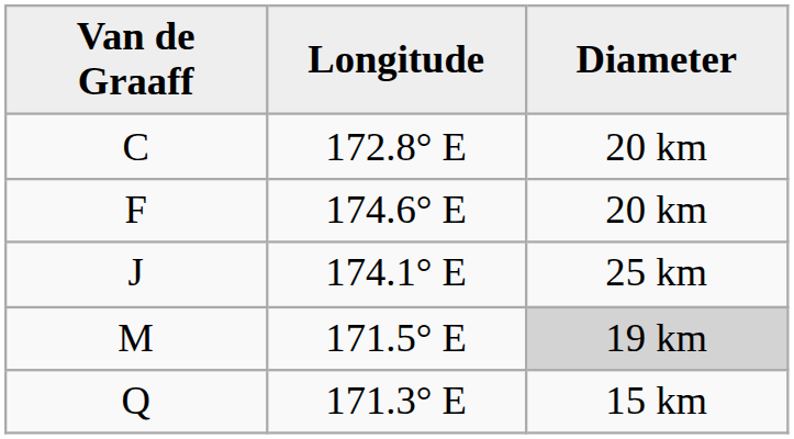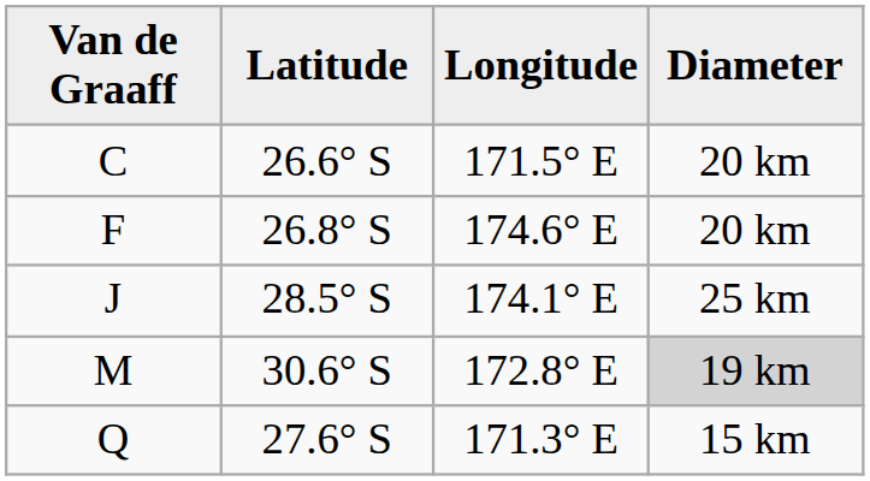+ column: Latitude | 26.6° S | 26.8° S | 28.5° S | 30.6° S | 27.6° S
C | Longitude: 172.8° E -> 171.5° E
M | Longitude: 171.5° E -> 172.8° E
